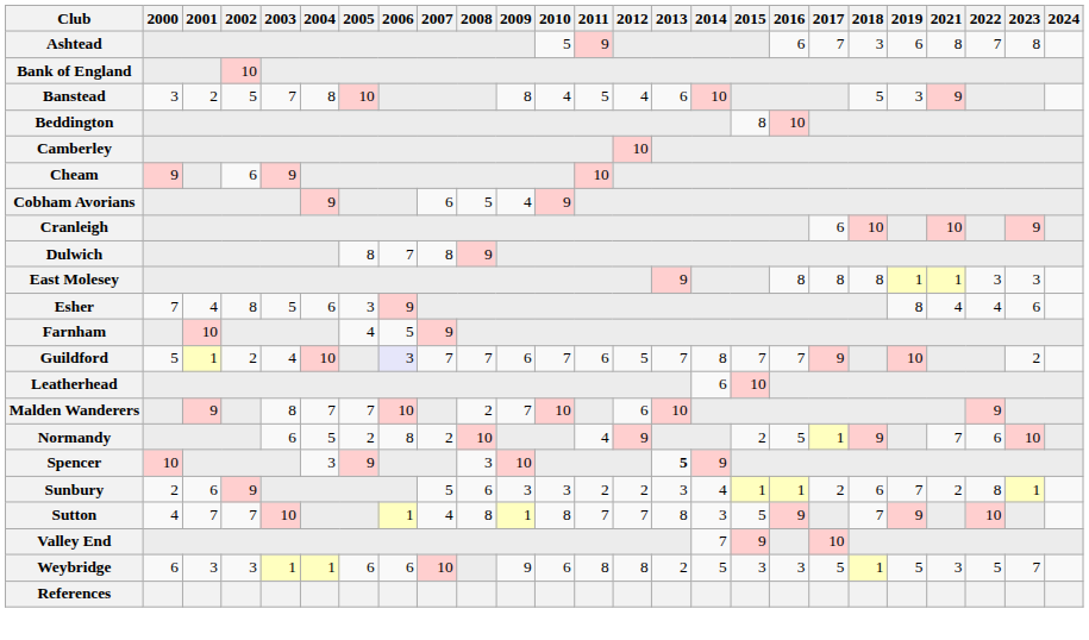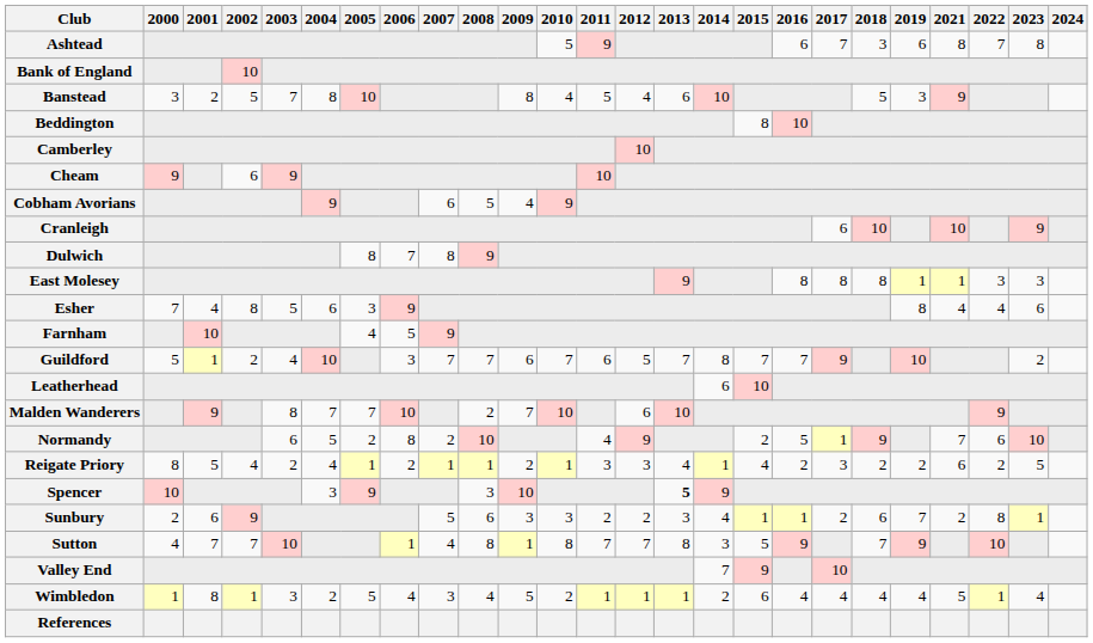Guildford | 2006: lavender background -> no background
+ row: Reigate Priory | 8 | 5 | 4 | 2 | 4 | 1 | 2 | 1 | 1 | 2 | 1 | 3 | 3 | 4 | 1 | 4 | 2 | 3 | 2 | 2 | 6 | 2 | 5
- row: Weybridge | 6 | 3 | 3 | 1 | 1 | 6 | 6 | 10 | 9 | 6 | 8 | 8 | 2 | 5 | 3 | 3 | 5 | 1 | 5 | 3 | 5 | 7
+ row: Wimbledon | 1 | 8 | 1 | 3 | 2 | 5 | 4 | 3 | 4 | 5 | 2 | 1 | 1 | 1 | 2 | 6 | 4 | 4 | 4 | 4 | 5 | 1 | 4
